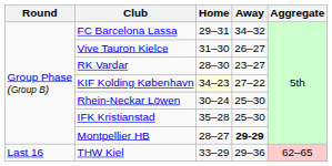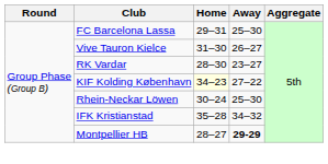FC Barcelona Lassa | Away: 34–32 -> 25–30
IFK Kristianstad | Away: 25–30 -> 34–32
- row: Last 16 | THW Kiel | 33–29 | 29–36 | 62–65
